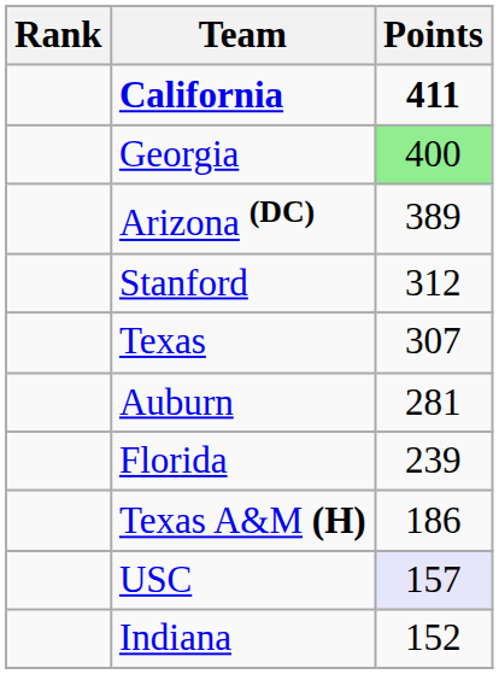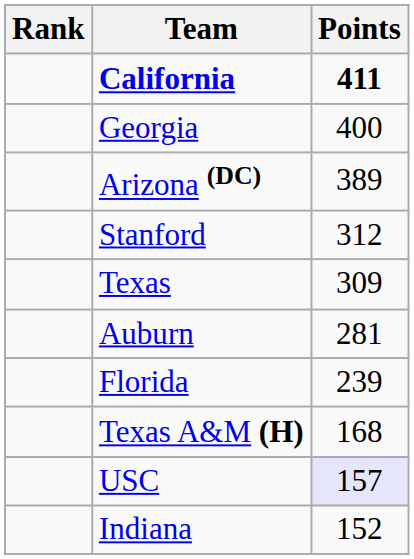Georgia | Points: lightgreen background -> no background
Texas | Points: 307 -> 309
Texas A&M (H) | Points: 186 -> 168
